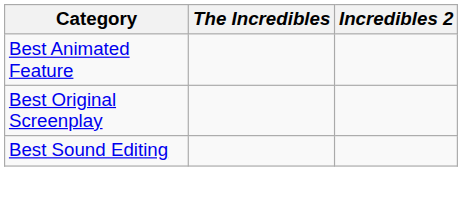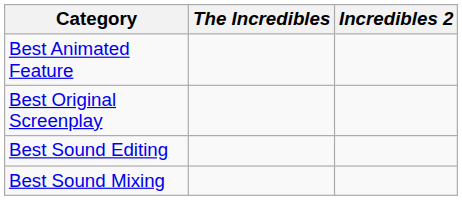+ row: Best Sound Mixing
